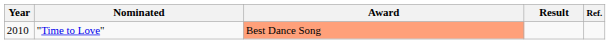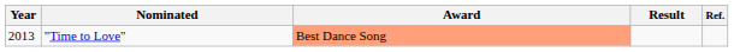"Time to Love" | Year: 2010 -> 2013
